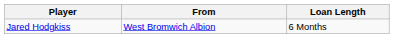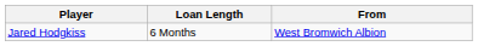columns swapped: From <-> Loan Length
